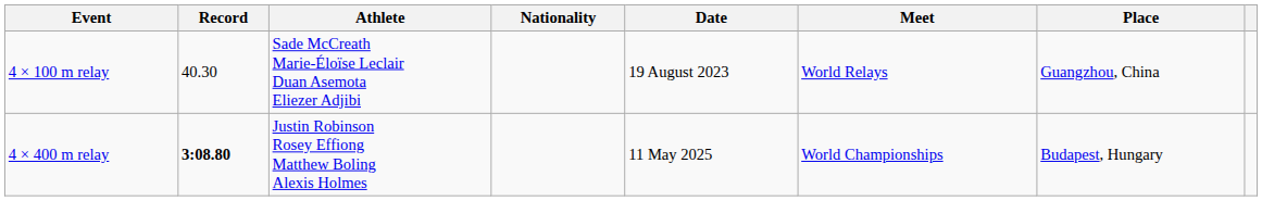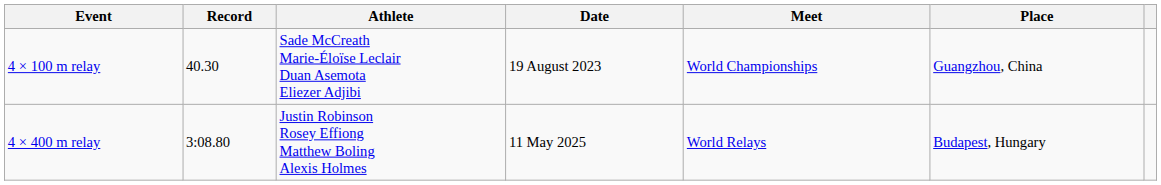- column: Nationality
4 × 100 m relay | Meet: World Relays -> World Championships
4 × 400 m relay | Record: bold -> normal
4 × 400 m relay | Meet: World Championships -> World Relays
